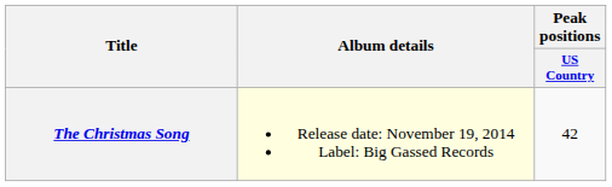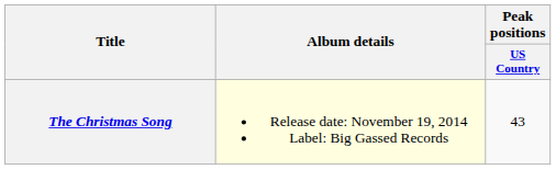The Christmas Song | Peak positions / US Country: 42 -> 43
